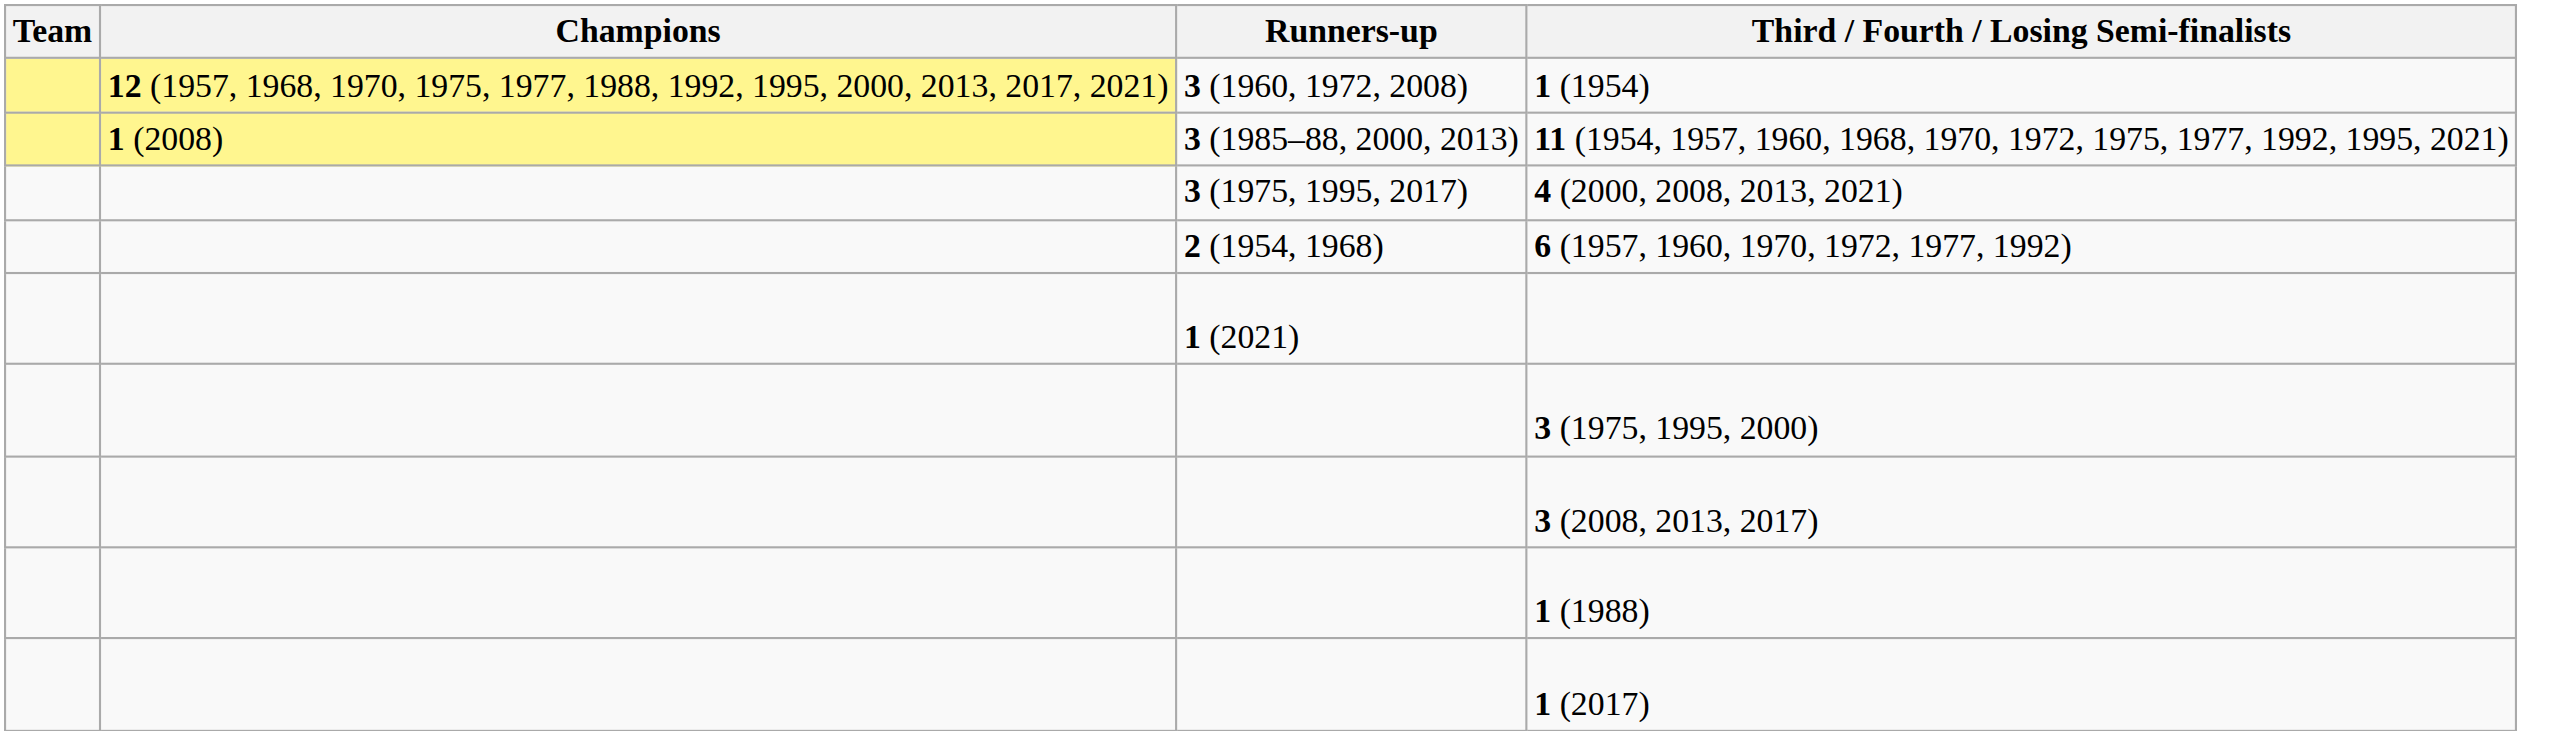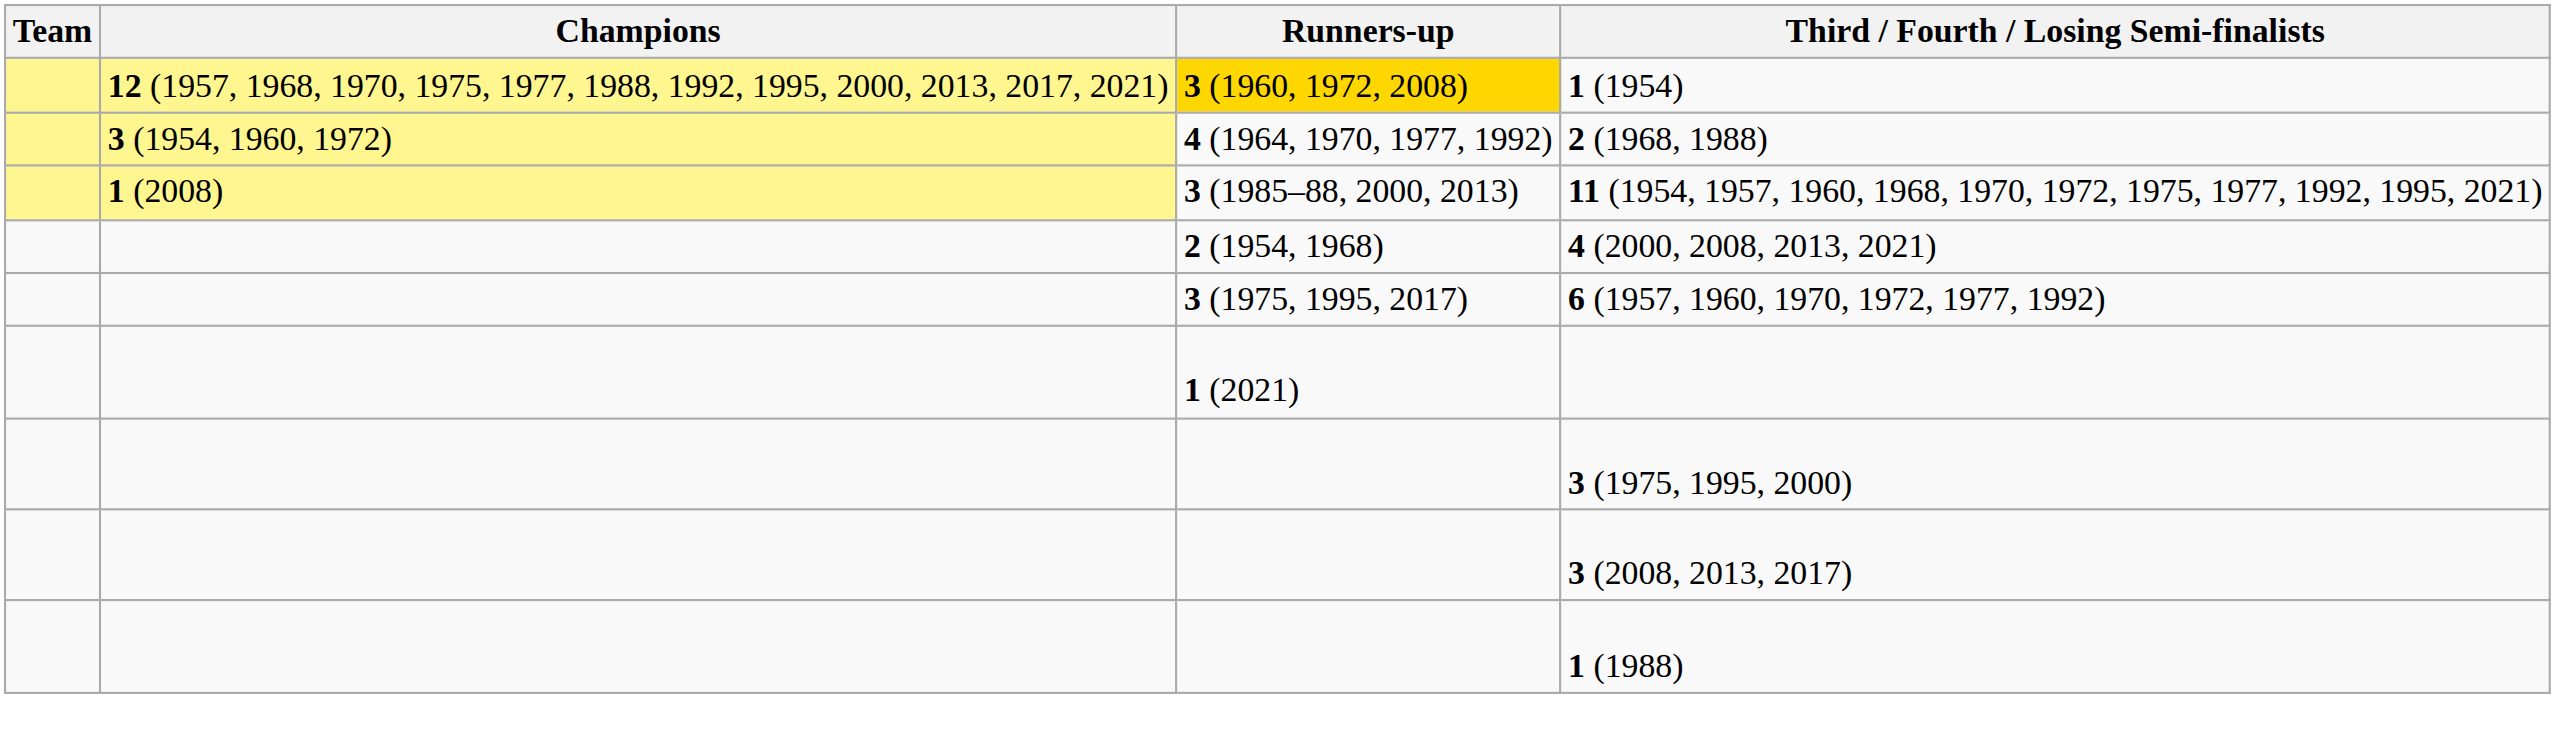1 (1954) | Runners-up: no background -> gold background
+ row: 3 (1954, 1960, 1972) | 4 (1964, 1970, 1977, 1992) | 2 (1968, 1988)
4 (2000, 2008, 2013, 2021) | Runners-up: 3 (1975, 1995, 2017) -> 2 (1954, 1968)
6 (1957, 1960, 1970, 1972, 1977, 1992) | Runners-up: 2 (1954, 1968) -> 3 (1975, 1995, 2017)
- row: 1 (2017)
